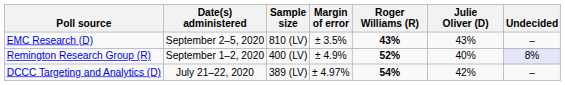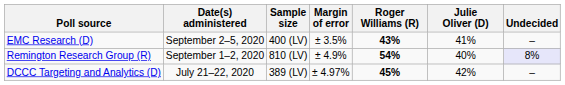EMC Research (D) | Sample size: 810 (LV) -> 400 (LV)
EMC Research (D) | Julie Oliver (D): 43% -> 41%
Remington Research Group (R) | Sample size: 400 (LV) -> 810 (LV)
Remington Research Group (R) | Roger Williams (R): 52% -> 54%
DCCC Targeting and Analytics (D) | Roger Williams (R): 54% -> 45%
